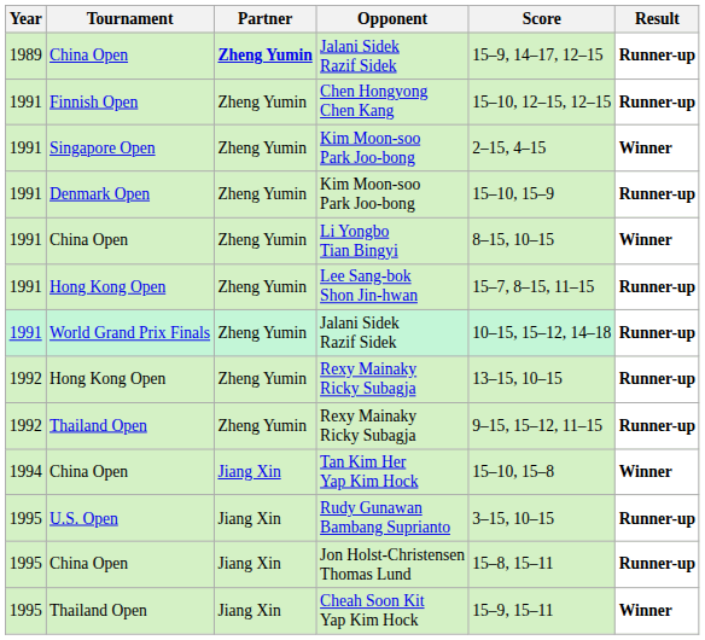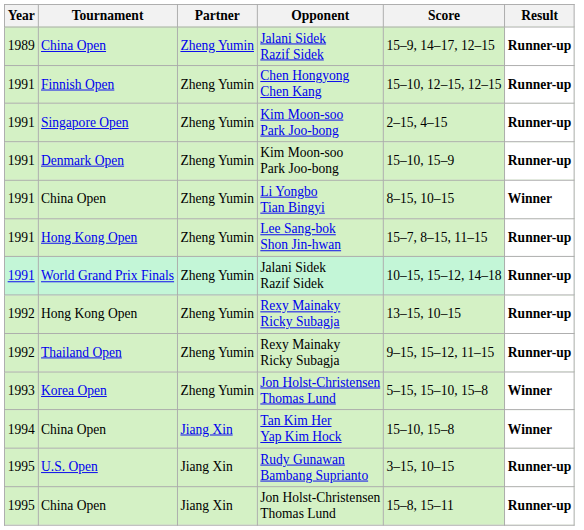China Open / Jalani Sidek Razif Sidek | Partner: bold -> normal
Singapore Open / Kim Moon-soo Park Joo-bong | Result: Winner -> Runner-up
+ row: 1993 | Korea Open | Zheng Yumin | Jon Holst-Christensen Thomas Lund | 5–15, 15–10, 15–8 | Winner
- row: 1995 | Thailand Open | Jiang Xin | Cheah Soon Kit Yap Kim Hock | 15–9, 15–11 | Winner
